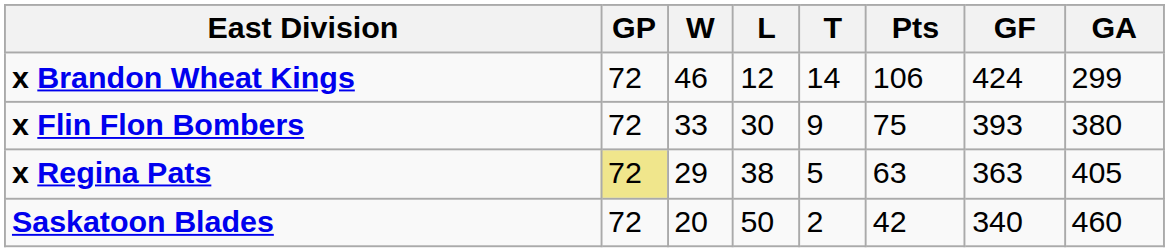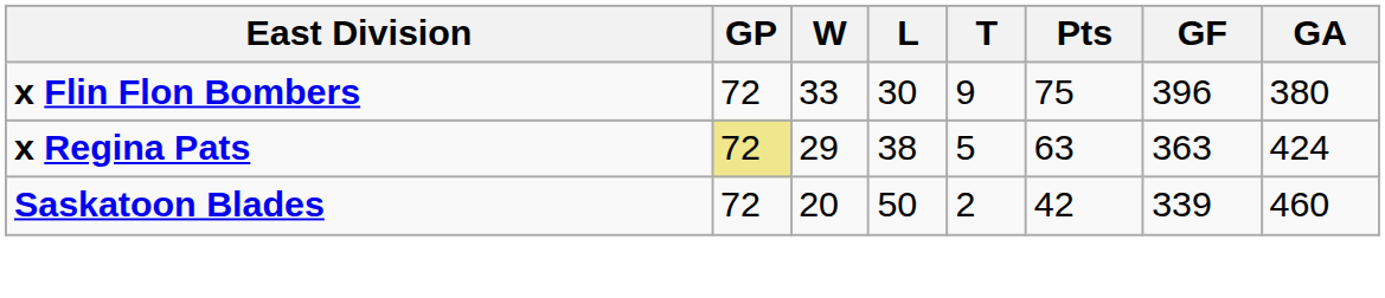- row: x Brandon Wheat Kings | 72 | 46 | 12 | 14 | 106 | 424 | 299
x Flin Flon Bombers | GF: 393 -> 396
x Regina Pats | GA: 405 -> 424
Saskatoon Blades | GF: 340 -> 339
